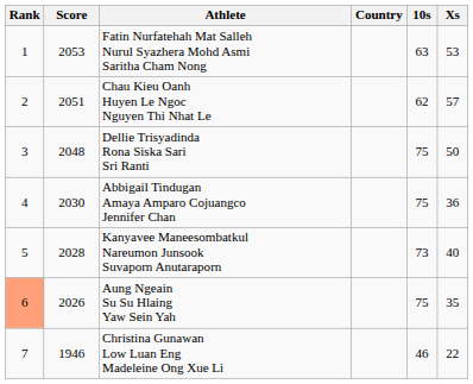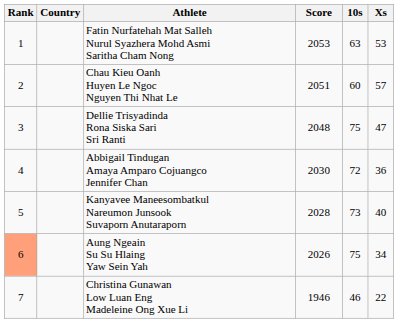columns swapped: Country <-> Score
Chau Kieu Oanh Huyen Le Ngoc Nguyen Thi Nhat Le | 10s: 62 -> 60
Dellie Trisyadinda Rona Siska Sari Sri Ranti | Xs: 50 -> 47
Abbigail Tindugan Amaya Amparo Cojuangco Jennifer Chan | 10s: 75 -> 72
Aung Ngeain Su Su Hlaing Yaw Sein Yah | Xs: 35 -> 34
